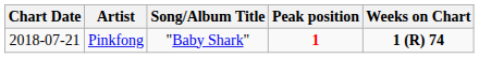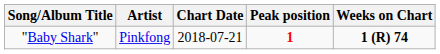columns swapped: Chart Date <-> Song/Album Title
